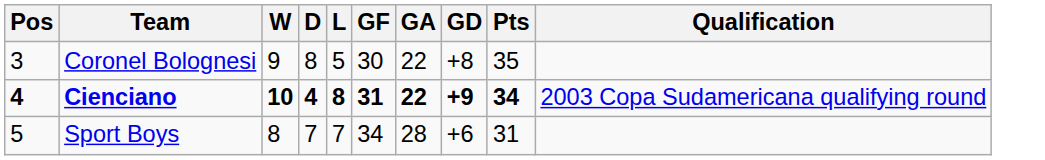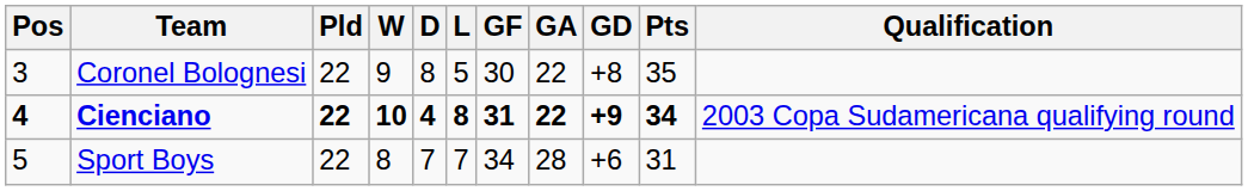+ column: Pld | 22 | 22 | 22
